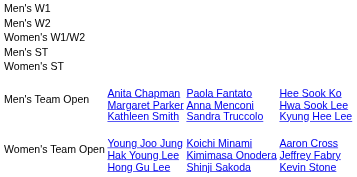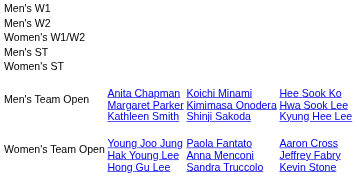Men's Team Open | column 3: Paola Fantato Anna Menconi Sandra Truccolo -> Koichi Minami Kimimasa Onodera Shinji Sakoda
Women's Team Open | column 3: Koichi Minami Kimimasa Onodera Shinji Sakoda -> Paola Fantato Anna Menconi Sandra Truccolo
